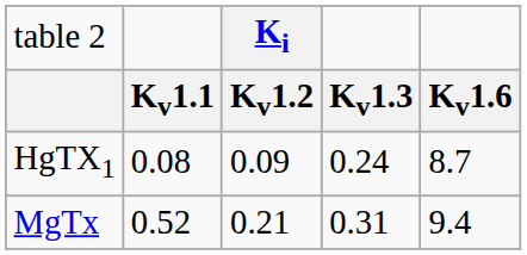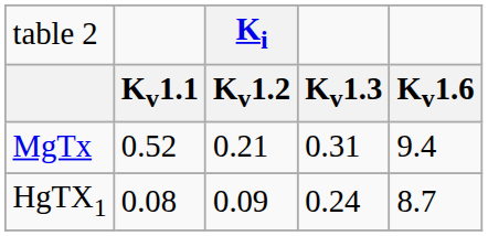rows swapped: HgTX1 <-> MgTx
